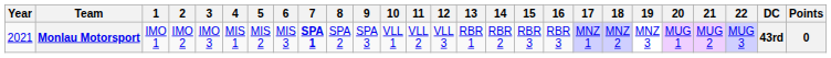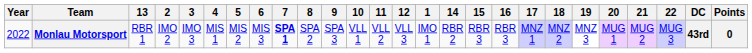columns swapped: 1 <-> 13
Monlau Motorsport | Year: 2021 -> 2022
